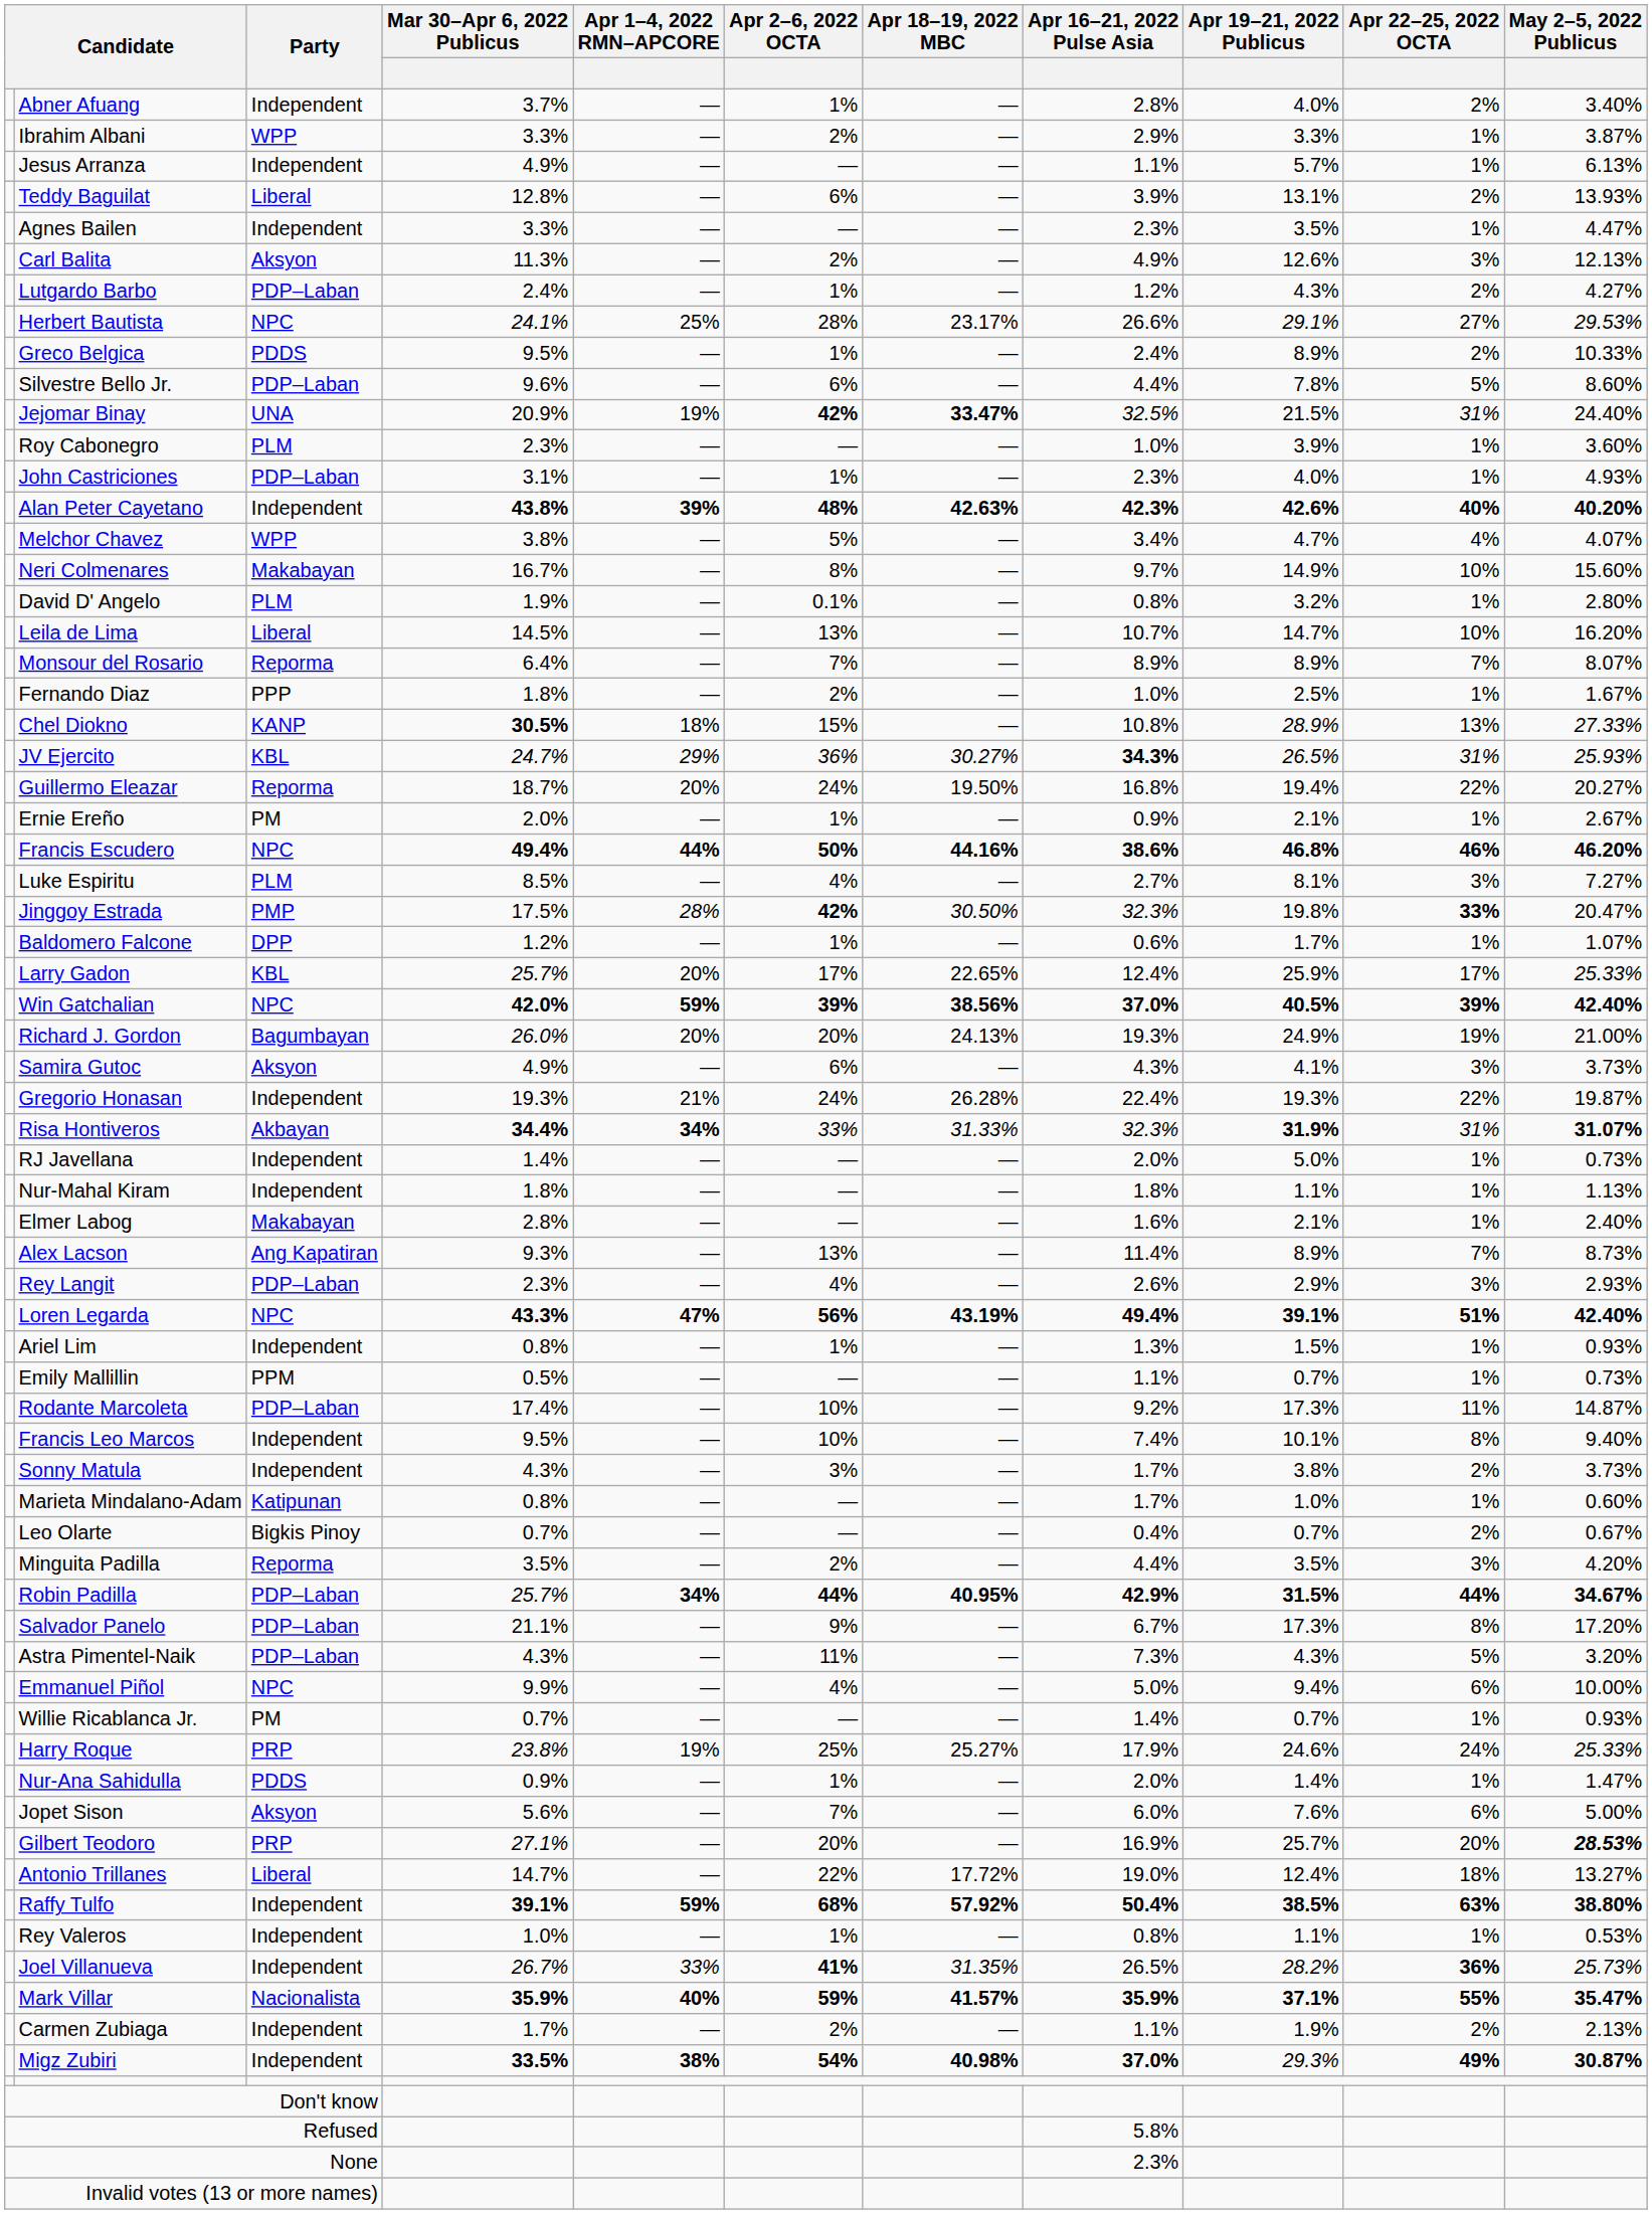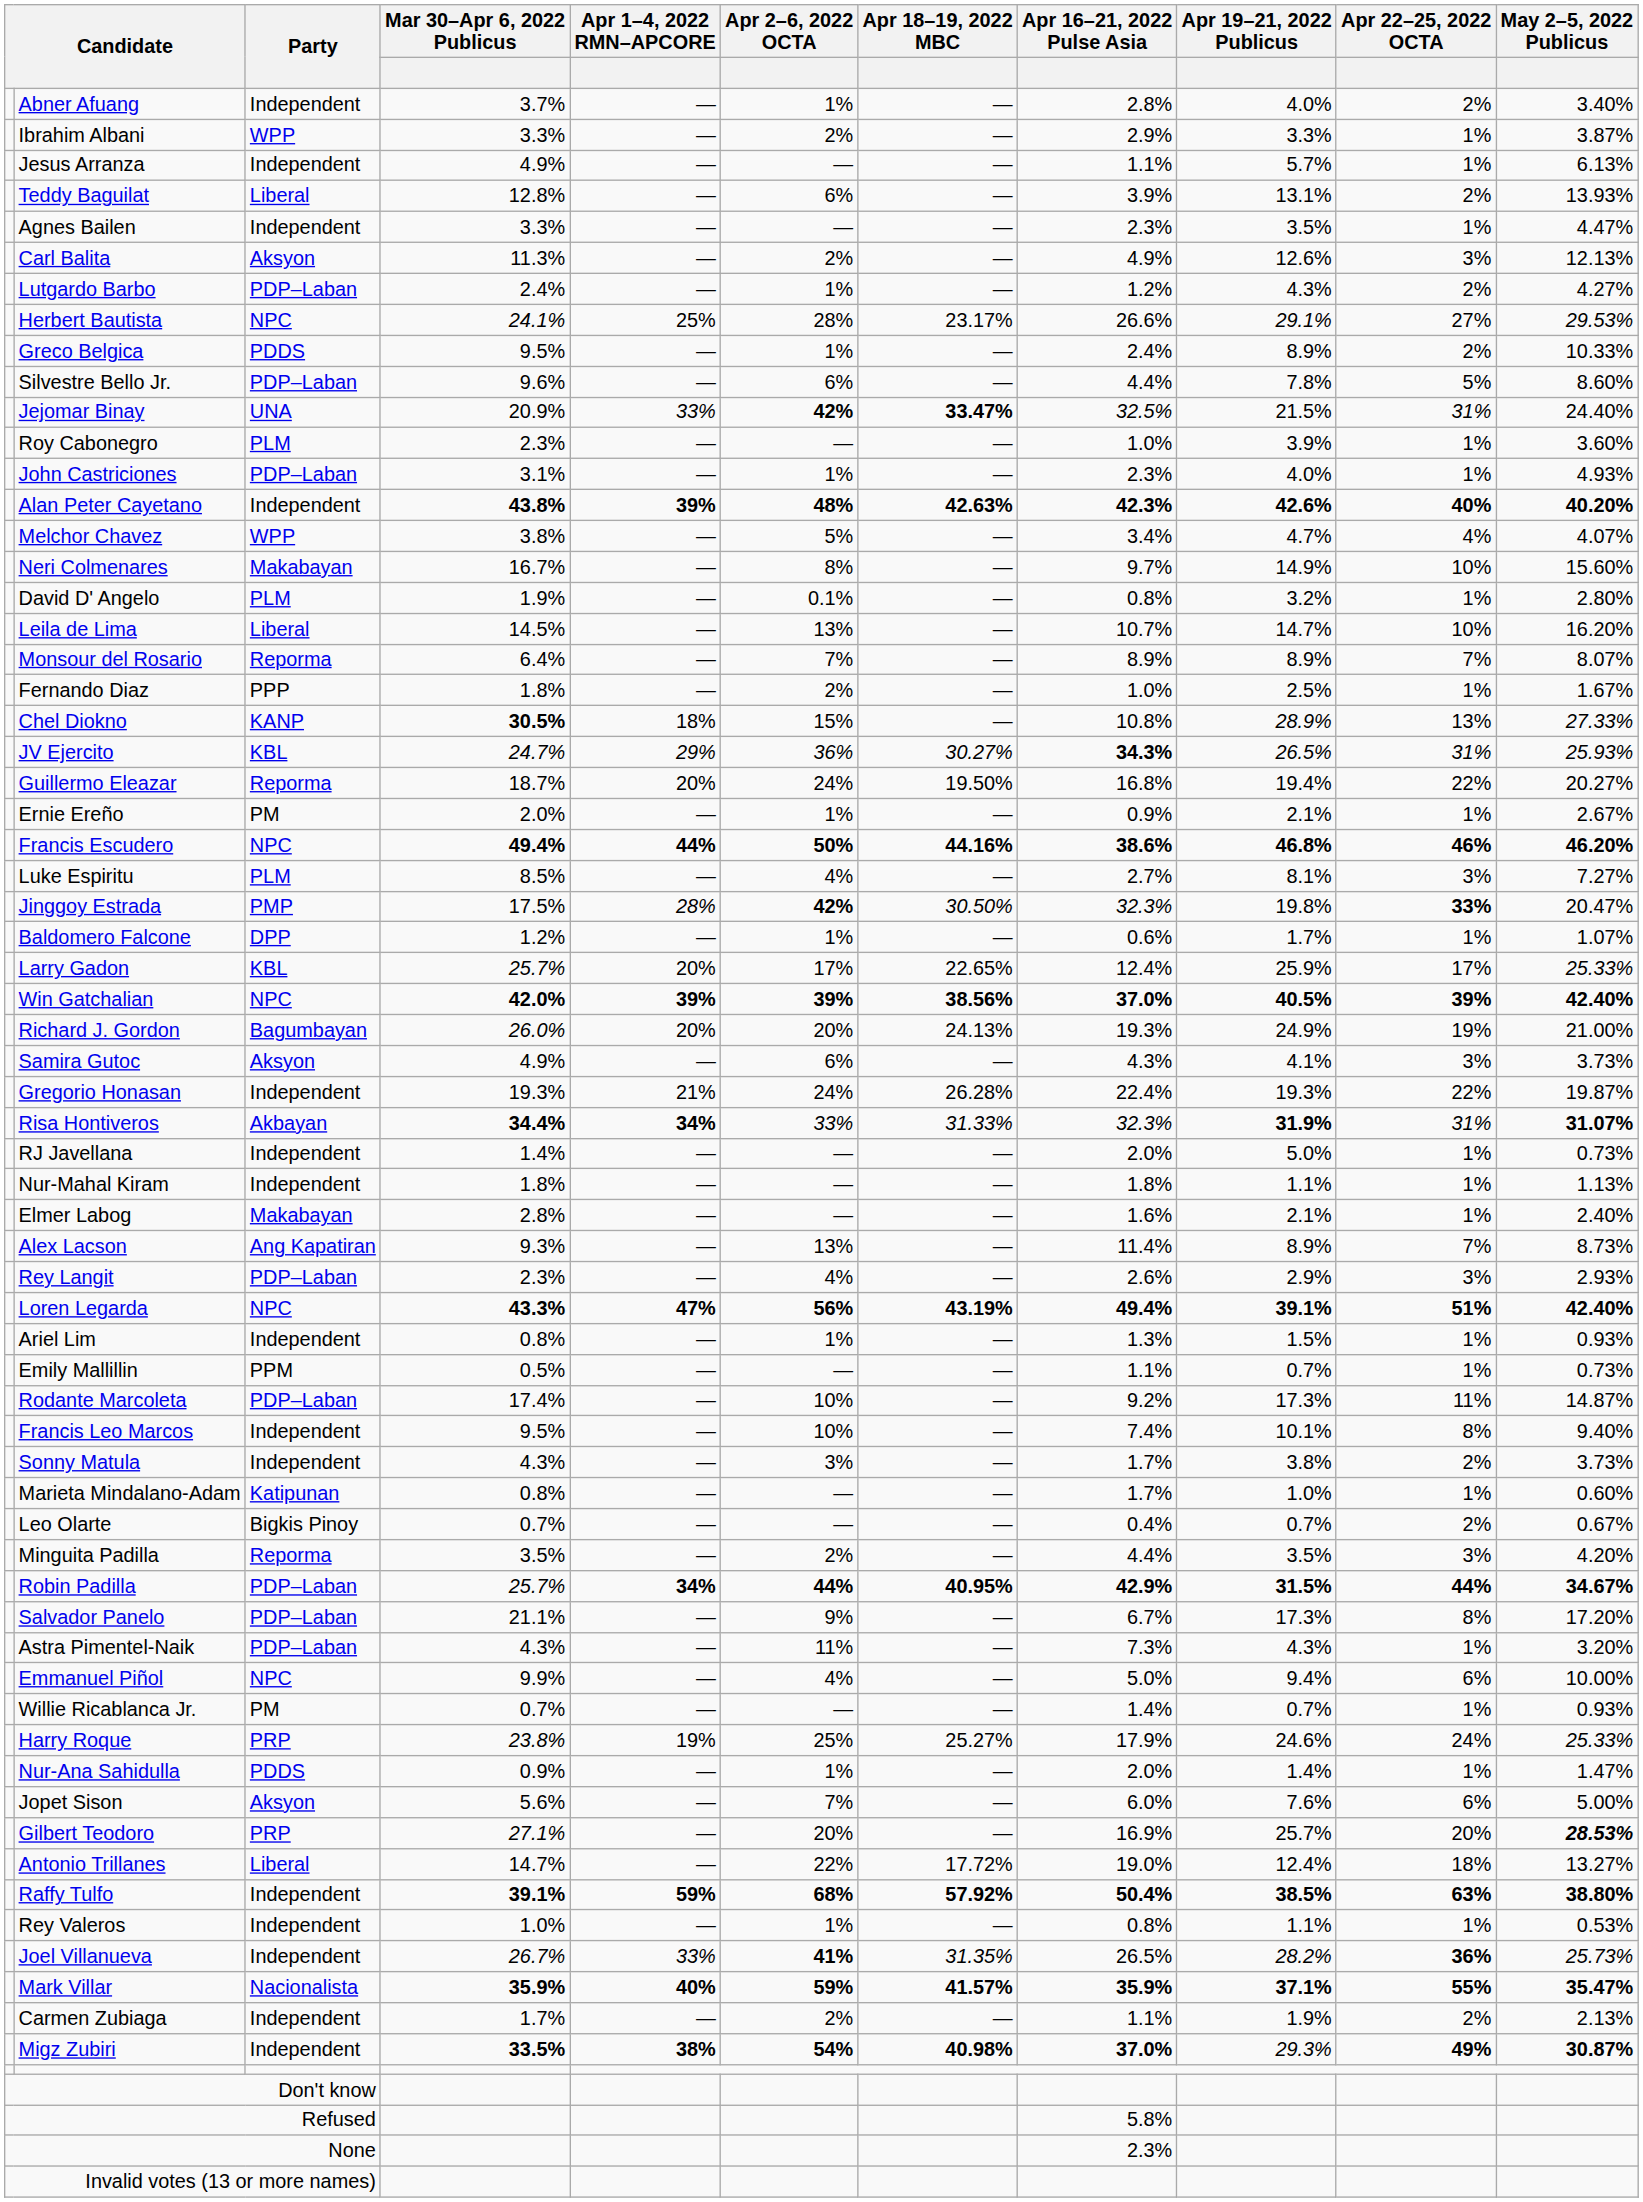Jejomar Binay | Apr 1–4, 2022 RMN–APCORE: 19% -> 33%
Win Gatchalian | Apr 1–4, 2022 RMN–APCORE: 59% -> 39%
Astra Pimentel-Naik | Apr 22–25, 2022 OCTA: 5% -> 1%
